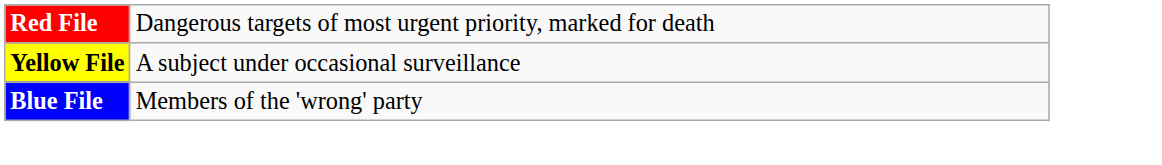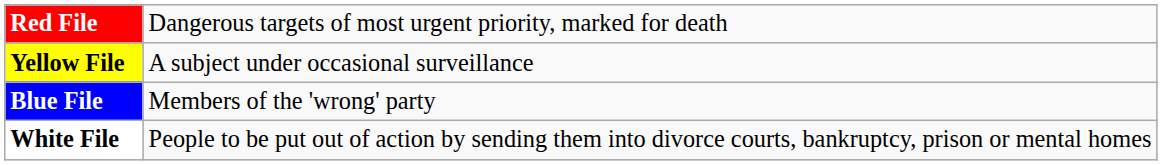+ row: White File | People to be put out of action by sending them into divorce courts, bankruptcy, prison or mental homes
